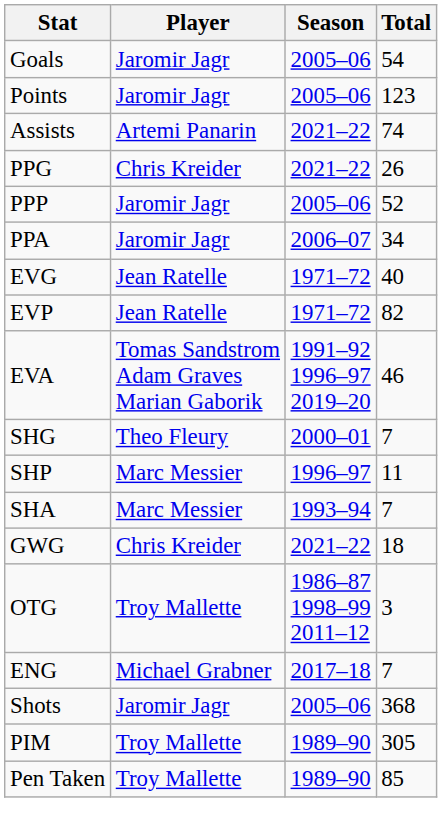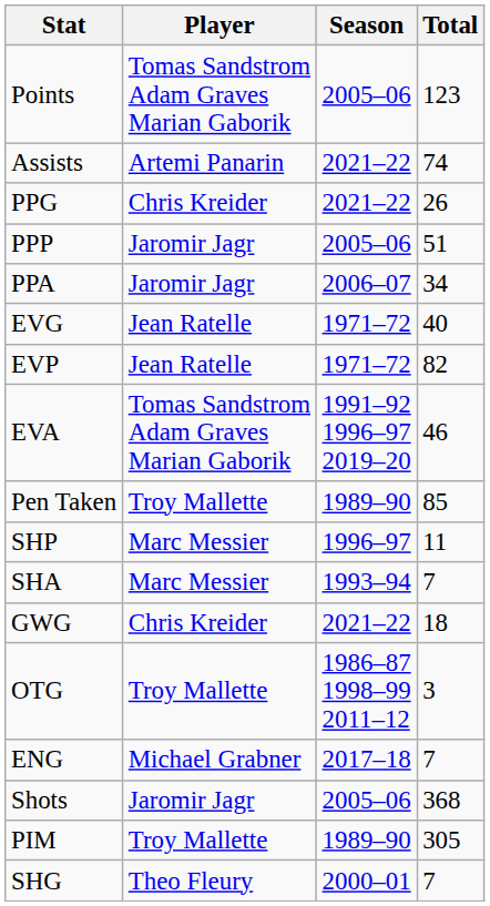- row: Goals | Jaromir Jagr | 2005–06 | 54
Points | Player: Jaromir Jagr -> Tomas Sandstrom Adam Graves Marian Gaborik
PPP | Total: 52 -> 51
rows swapped: SHG <-> Pen Taken
